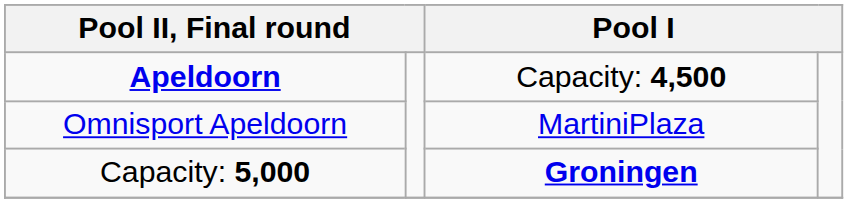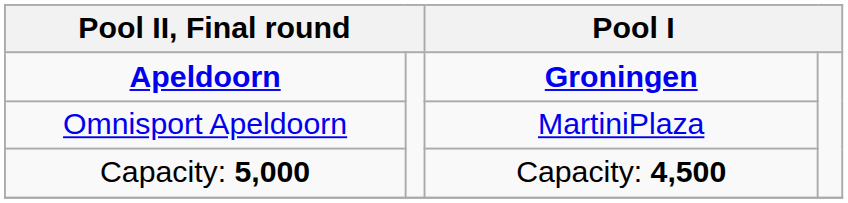Apeldoorn | column 3: Capacity: 4,500 -> Groningen
Capacity: 5,000 | column 3: Groningen -> Capacity: 4,500
